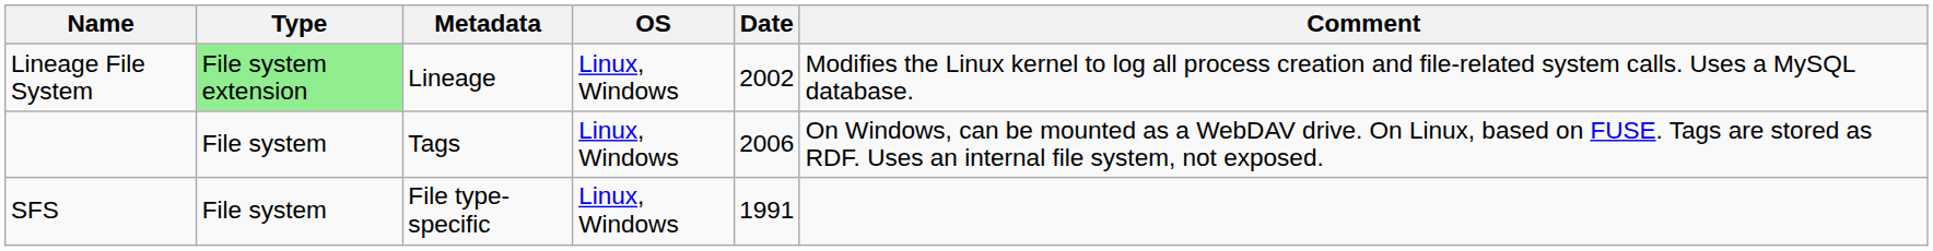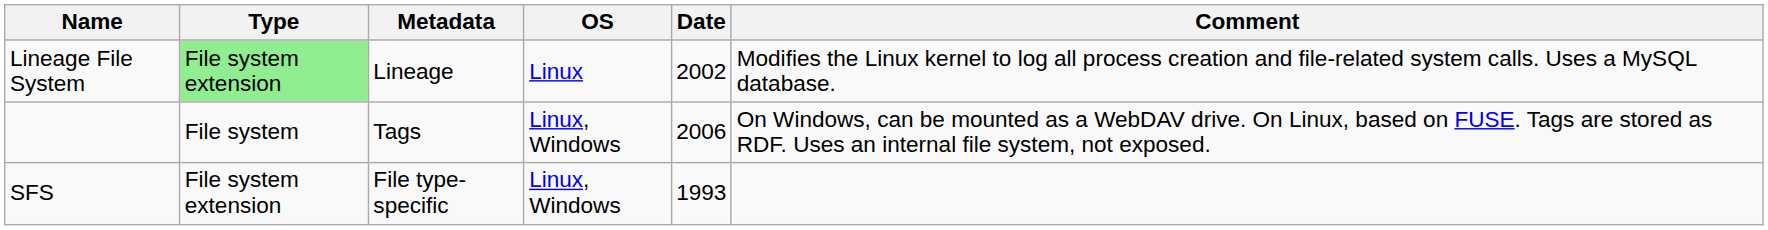Lineage File System | OS: Linux, Windows -> Linux
SFS | Type: File system -> File system extension
SFS | Date: 1991 -> 1993
